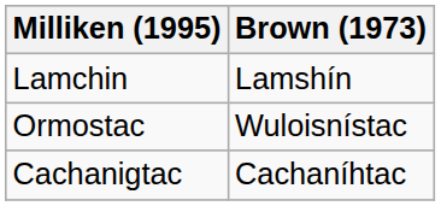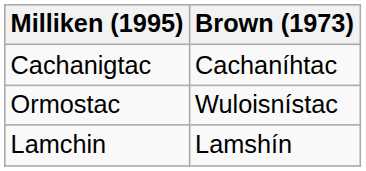rows swapped: Lamchin <-> Cachanigtac
